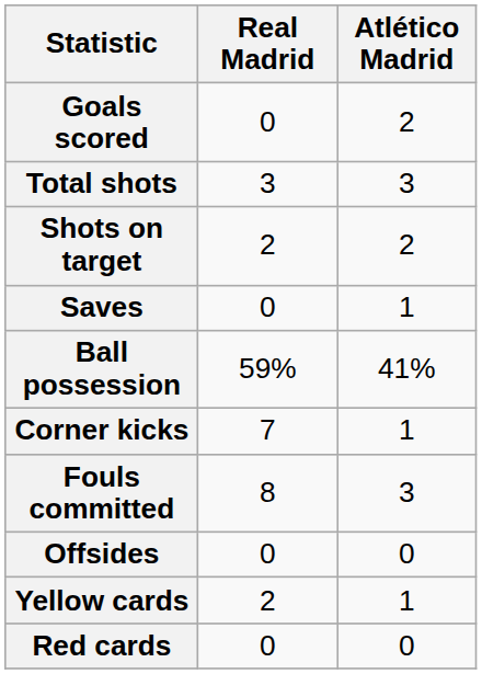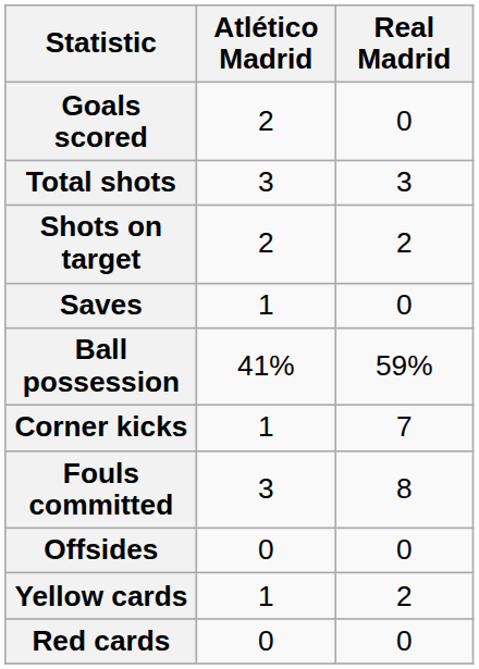columns swapped: Real Madrid <-> Atlético Madrid
